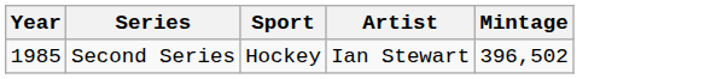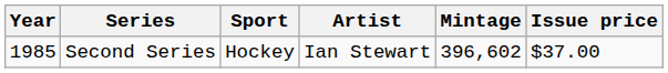+ column: Issue price | $37.00
Second Series | Mintage: 396,502 -> 396,602
